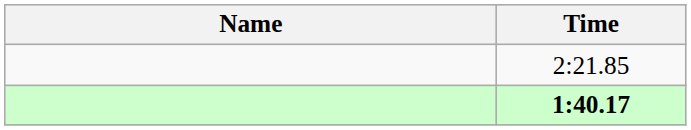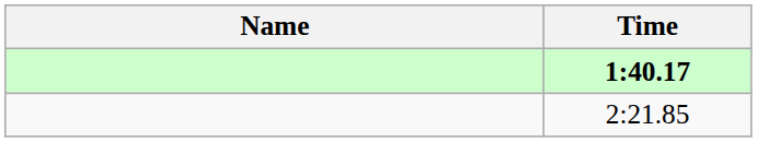rows swapped: 1:40.17 <-> 2:21.85
